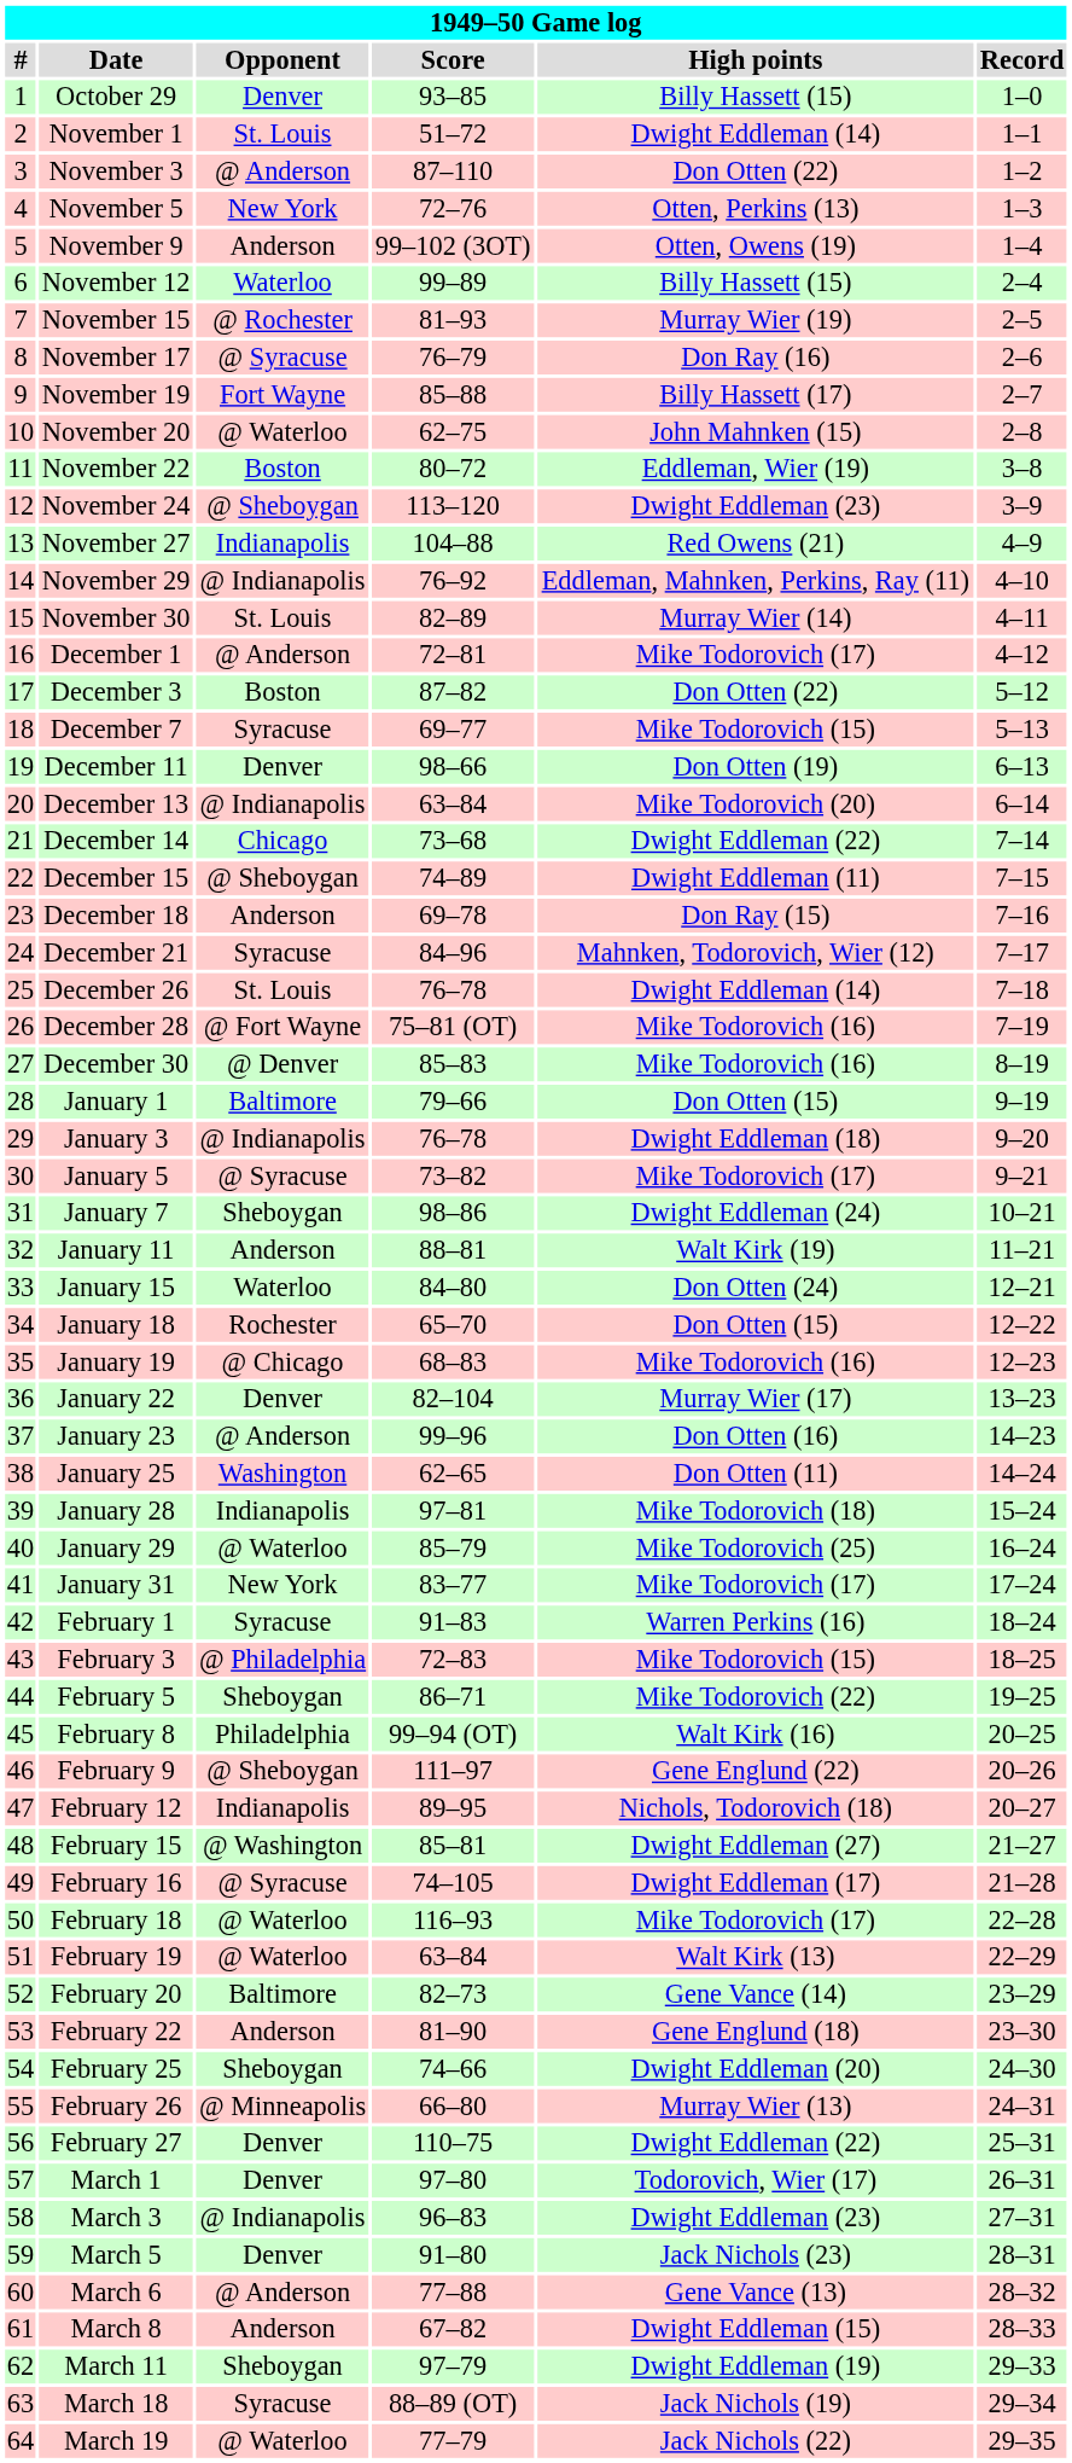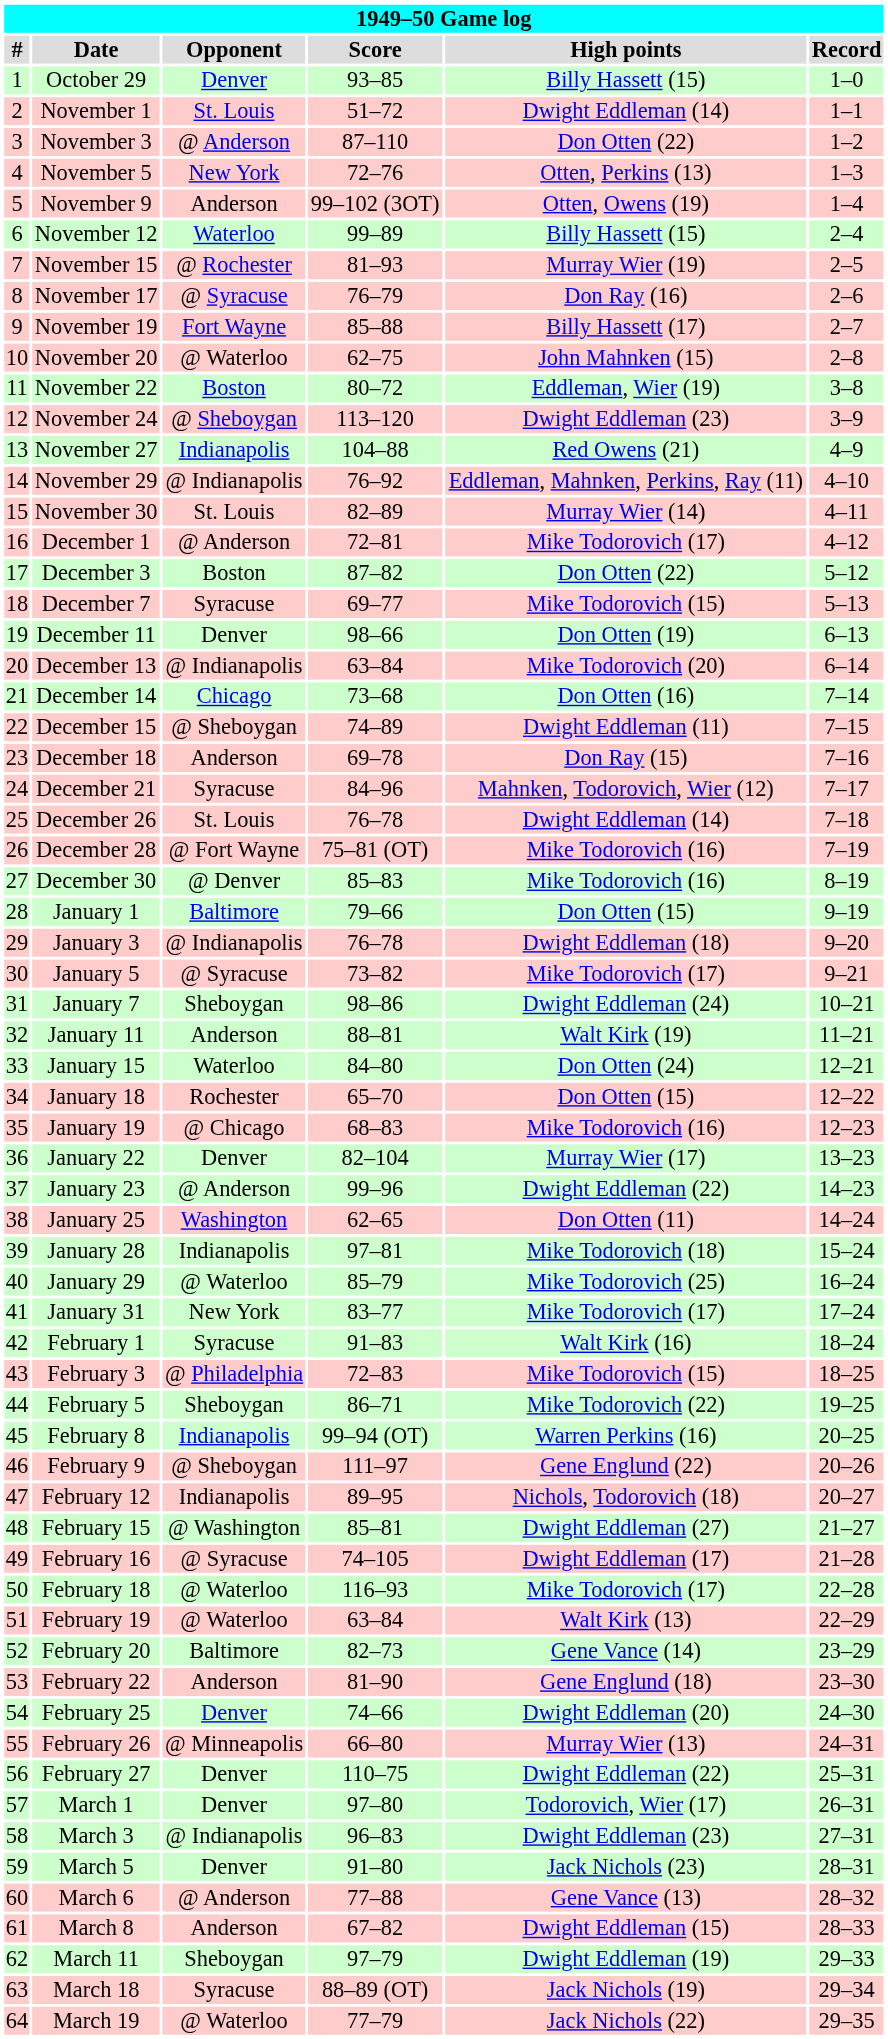December 14 | High points: Dwight Eddleman (22) -> Don Otten (16)
January 23 | High points: Don Otten (16) -> Dwight Eddleman (22)
February 1 | High points: Warren Perkins (16) -> Walt Kirk (16)
February 8 | Opponent: Philadelphia -> Indianapolis
February 8 | High points: Walt Kirk (16) -> Warren Perkins (16)
February 25 | Opponent: Sheboygan -> Denver
